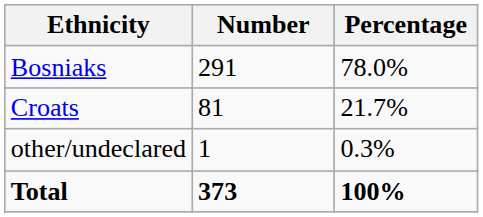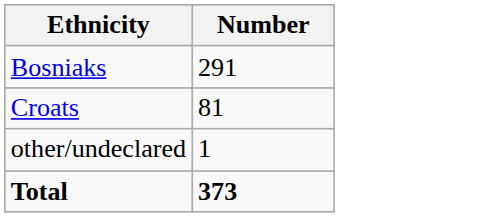- column: Percentage | 78.0% | 21.7% | 0.3% | 100%
